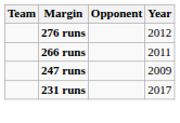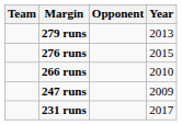+ row: 279 runs | 2013
276 runs | Year: 2012 -> 2015
266 runs | Year: 2011 -> 2010
